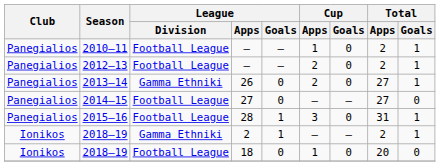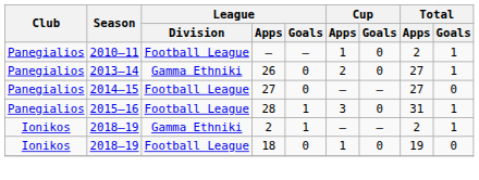- row: Panegialios | 2012–13 | Football League | — | — | 2 | 0 | 2 | 1
2018–19 / 18 | Total / Apps: 20 -> 19
